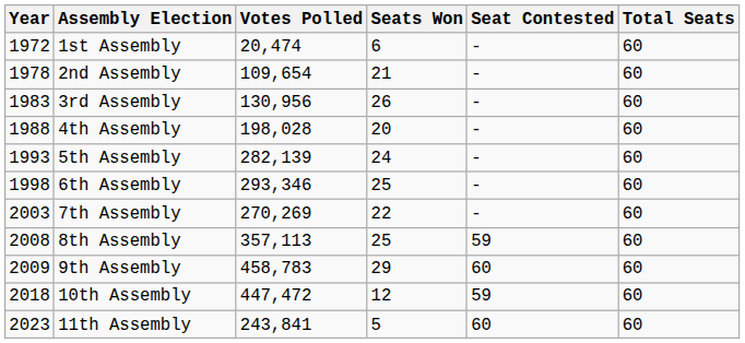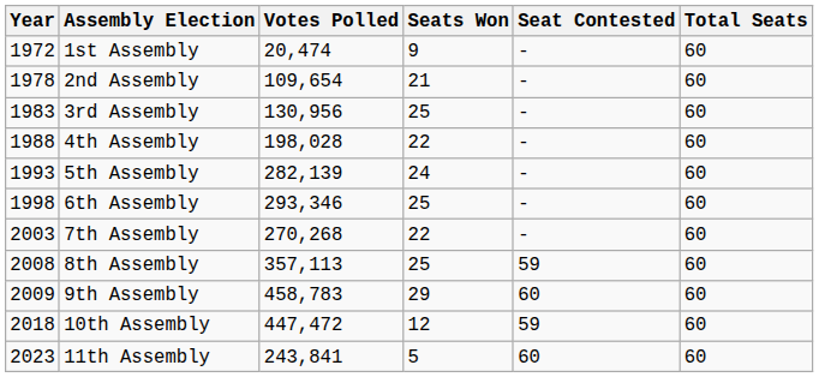1st Assembly | Seats Won: 6 -> 9
3rd Assembly | Seats Won: 26 -> 25
4th Assembly | Seats Won: 20 -> 22
7th Assembly | Votes Polled: 270,269 -> 270,268
